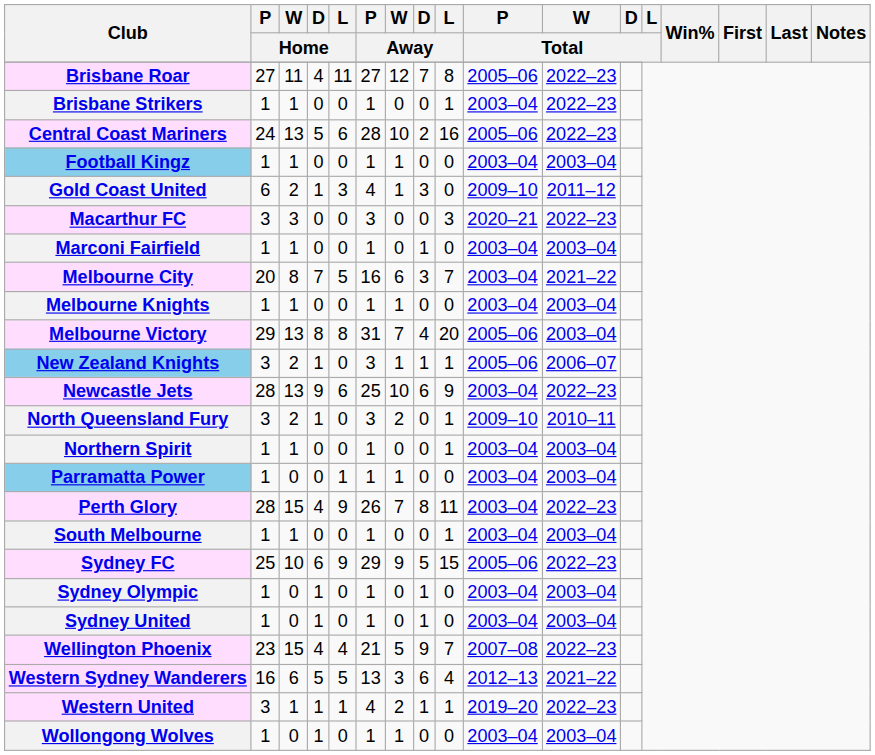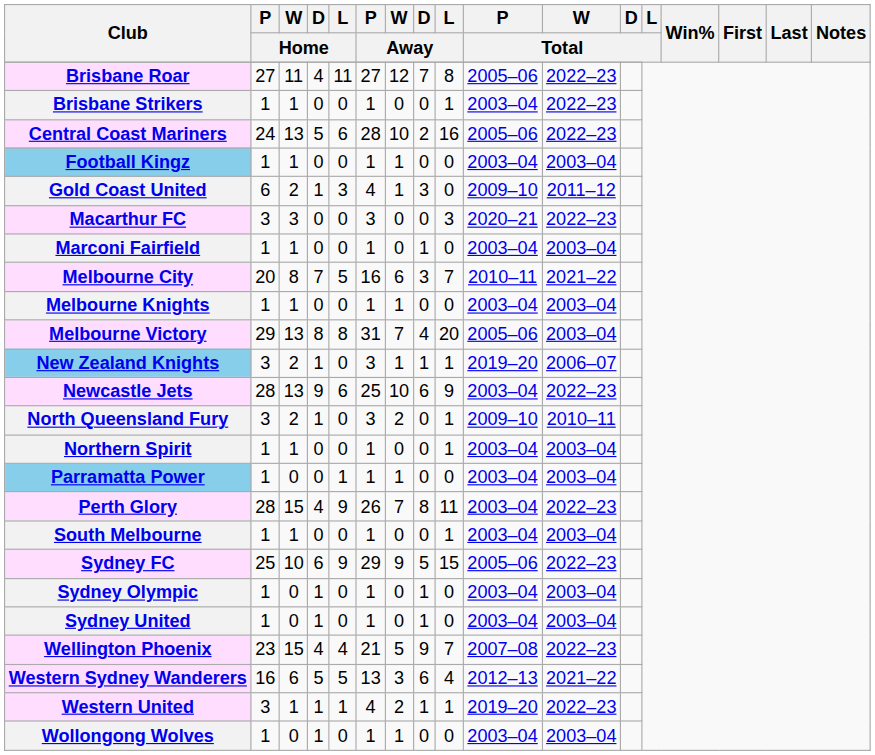Melbourne City | P / Total: 2003–04 -> 2010–11
New Zealand Knights | P / Total: 2005–06 -> 2019–20
